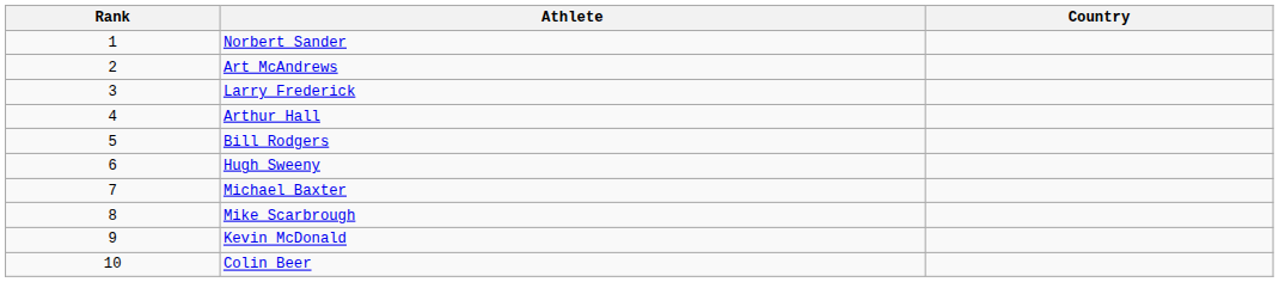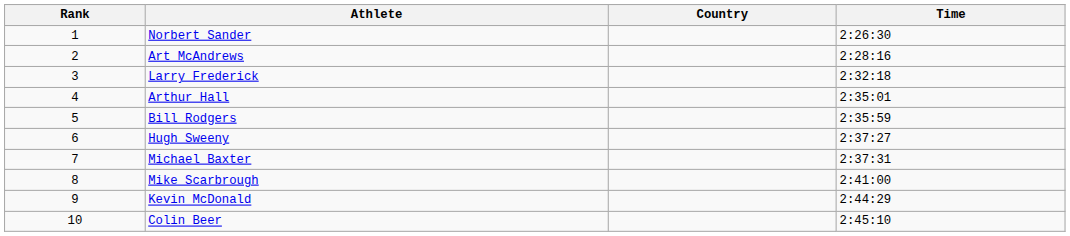+ column: Time | 2:26:30 | 2:28:16 | 2:32:18 | 2:35:01 | 2:35:59 | 2:37:27 | 2:37:31 | 2:41:00 | 2:44:29 | 2:45:10
